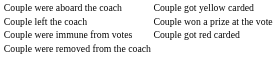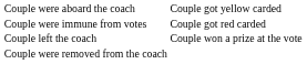rows swapped: Couple were immune from votes <-> Couple left the coach
